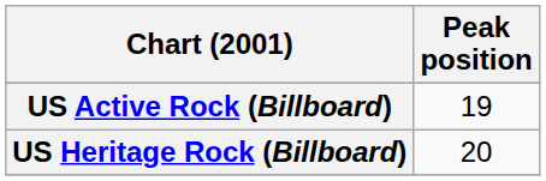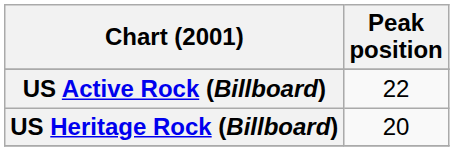US Active Rock (Billboard) | Peak position: 19 -> 22
